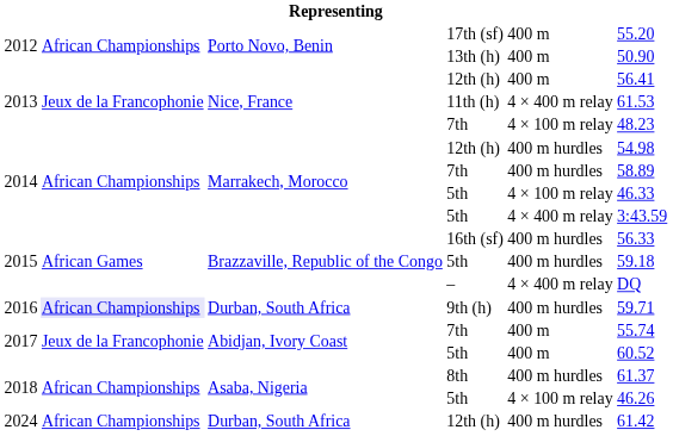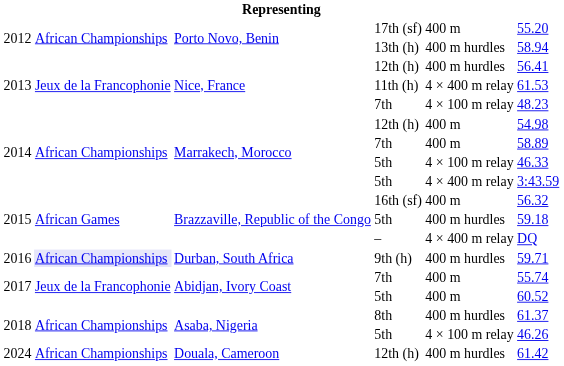13th (h) | column 5: 400 m -> 400 m hurdles
13th (h) | column 6: 50.90 -> 58.94
2013 / 12th (h) | column 5: 400 m -> 400 m hurdles
2014 / 12th (h) | column 5: 400 m hurdles -> 400 m
2014 / 7th | column 5: 400 m hurdles -> 400 m
16th (sf) | column 5: 400 m hurdles -> 400 m
16th (sf) | column 6: 56.33 -> 56.32
2024 / 12th (h) | column 3: Durban, South Africa -> Douala, Cameroon
